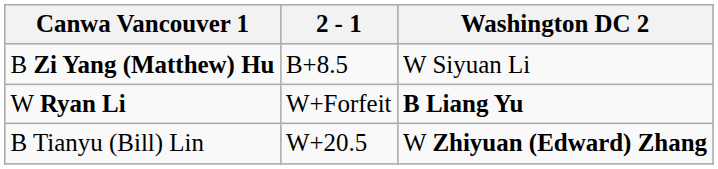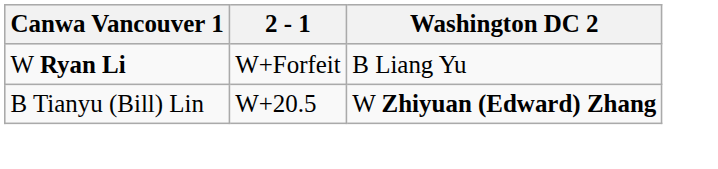- row: B Zi Yang (Matthew) Hu | B+8.5 | W Siyuan Li
W Ryan Li | Washington DC 2: bold -> normal
